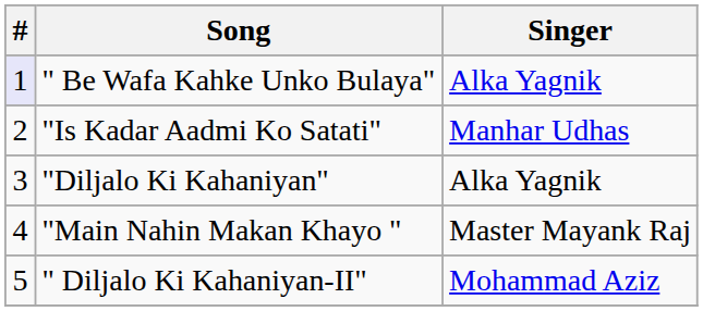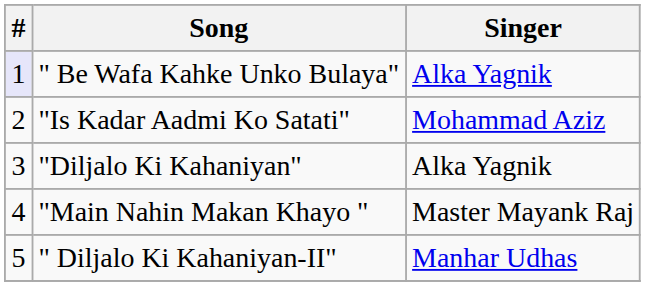"Is Kadar Aadmi Ko Satati" | Singer: Manhar Udhas -> Mohammad Aziz
" Diljalo Ki Kahaniyan-II" | Singer: Mohammad Aziz -> Manhar Udhas
